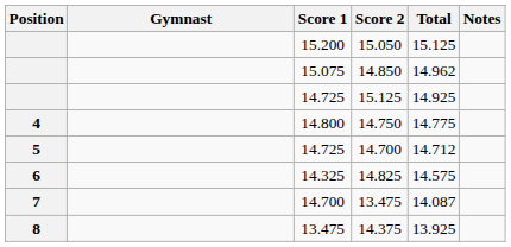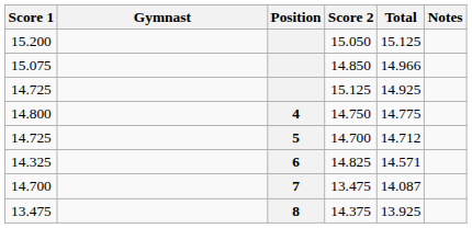columns swapped: Position <-> Score 1
14.850 | Total: 14.962 -> 14.966
14.825 | Total: 14.575 -> 14.571
